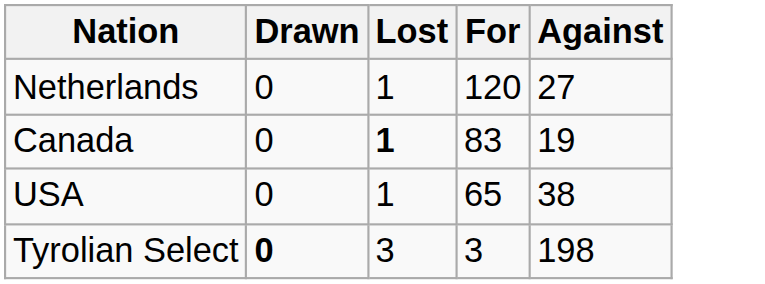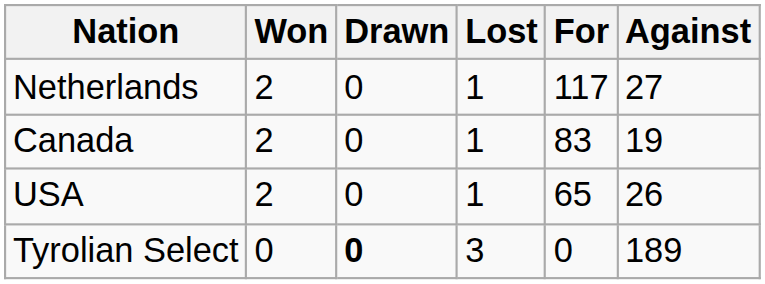+ column: Won | 2 | 2 | 2 | 0
Netherlands | For: 120 -> 117
Canada | Lost: bold -> normal
USA | Against: 38 -> 26
Tyrolian Select | For: 3 -> 0
Tyrolian Select | Against: 198 -> 189
